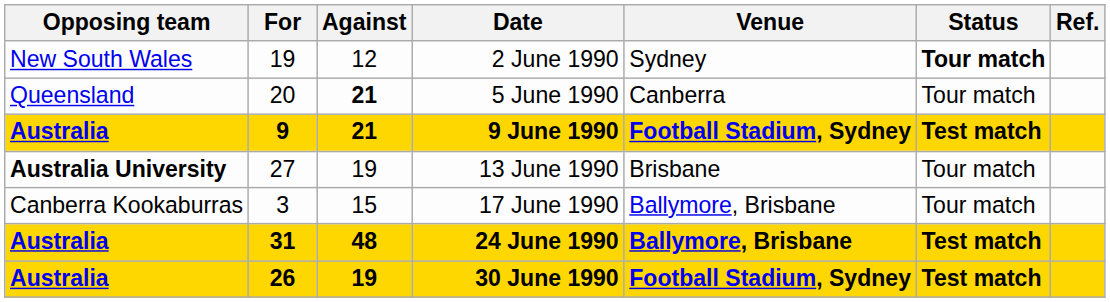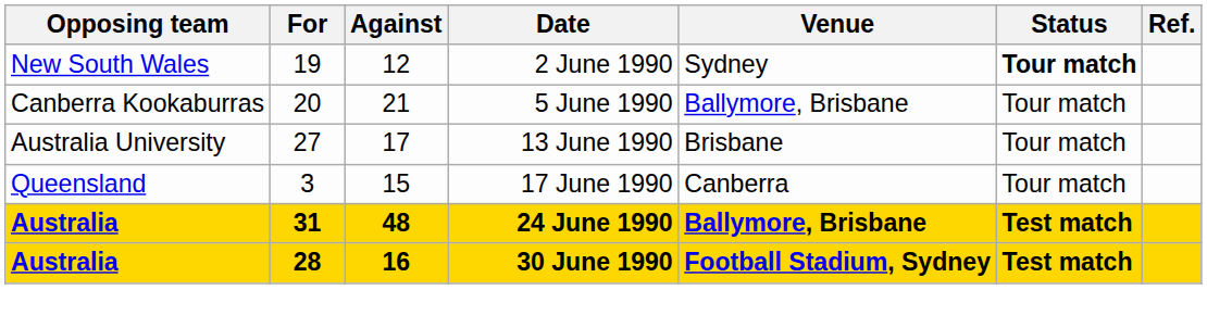5 June 1990 | Opposing team: Queensland -> Canberra Kookaburras
5 June 1990 | Against: bold -> normal
5 June 1990 | Venue: Canberra -> Ballymore, Brisbane
- row: Australia | 9 | 21 | 9 June 1990 | Football Stadium, Sydney | Test match
13 June 1990 | Opposing team: bold -> normal
13 June 1990 | Against: 19 -> 17
17 June 1990 | Opposing team: Canberra Kookaburras -> Queensland
17 June 1990 | Venue: Ballymore, Brisbane -> Canberra
30 June 1990 | For: 26 -> 28
30 June 1990 | Against: 19 -> 16
